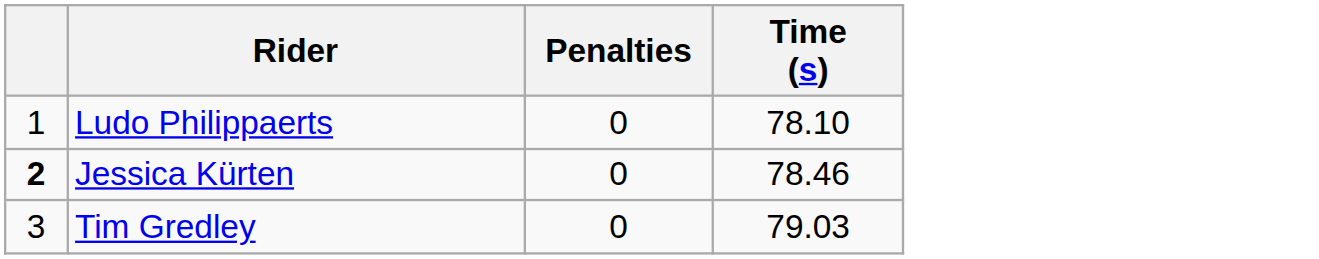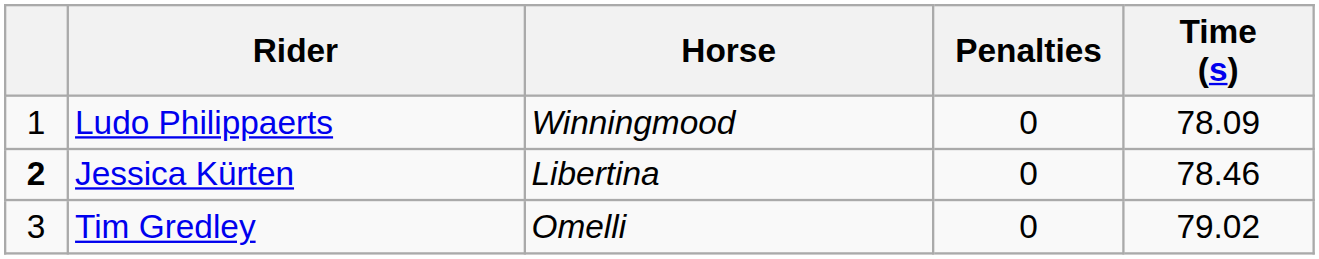+ column: Horse | Winningmood | Libertina | Omelli
Ludo Philippaerts | Time (s): 78.10 -> 78.09
Tim Gredley | Time (s): 79.03 -> 79.02
